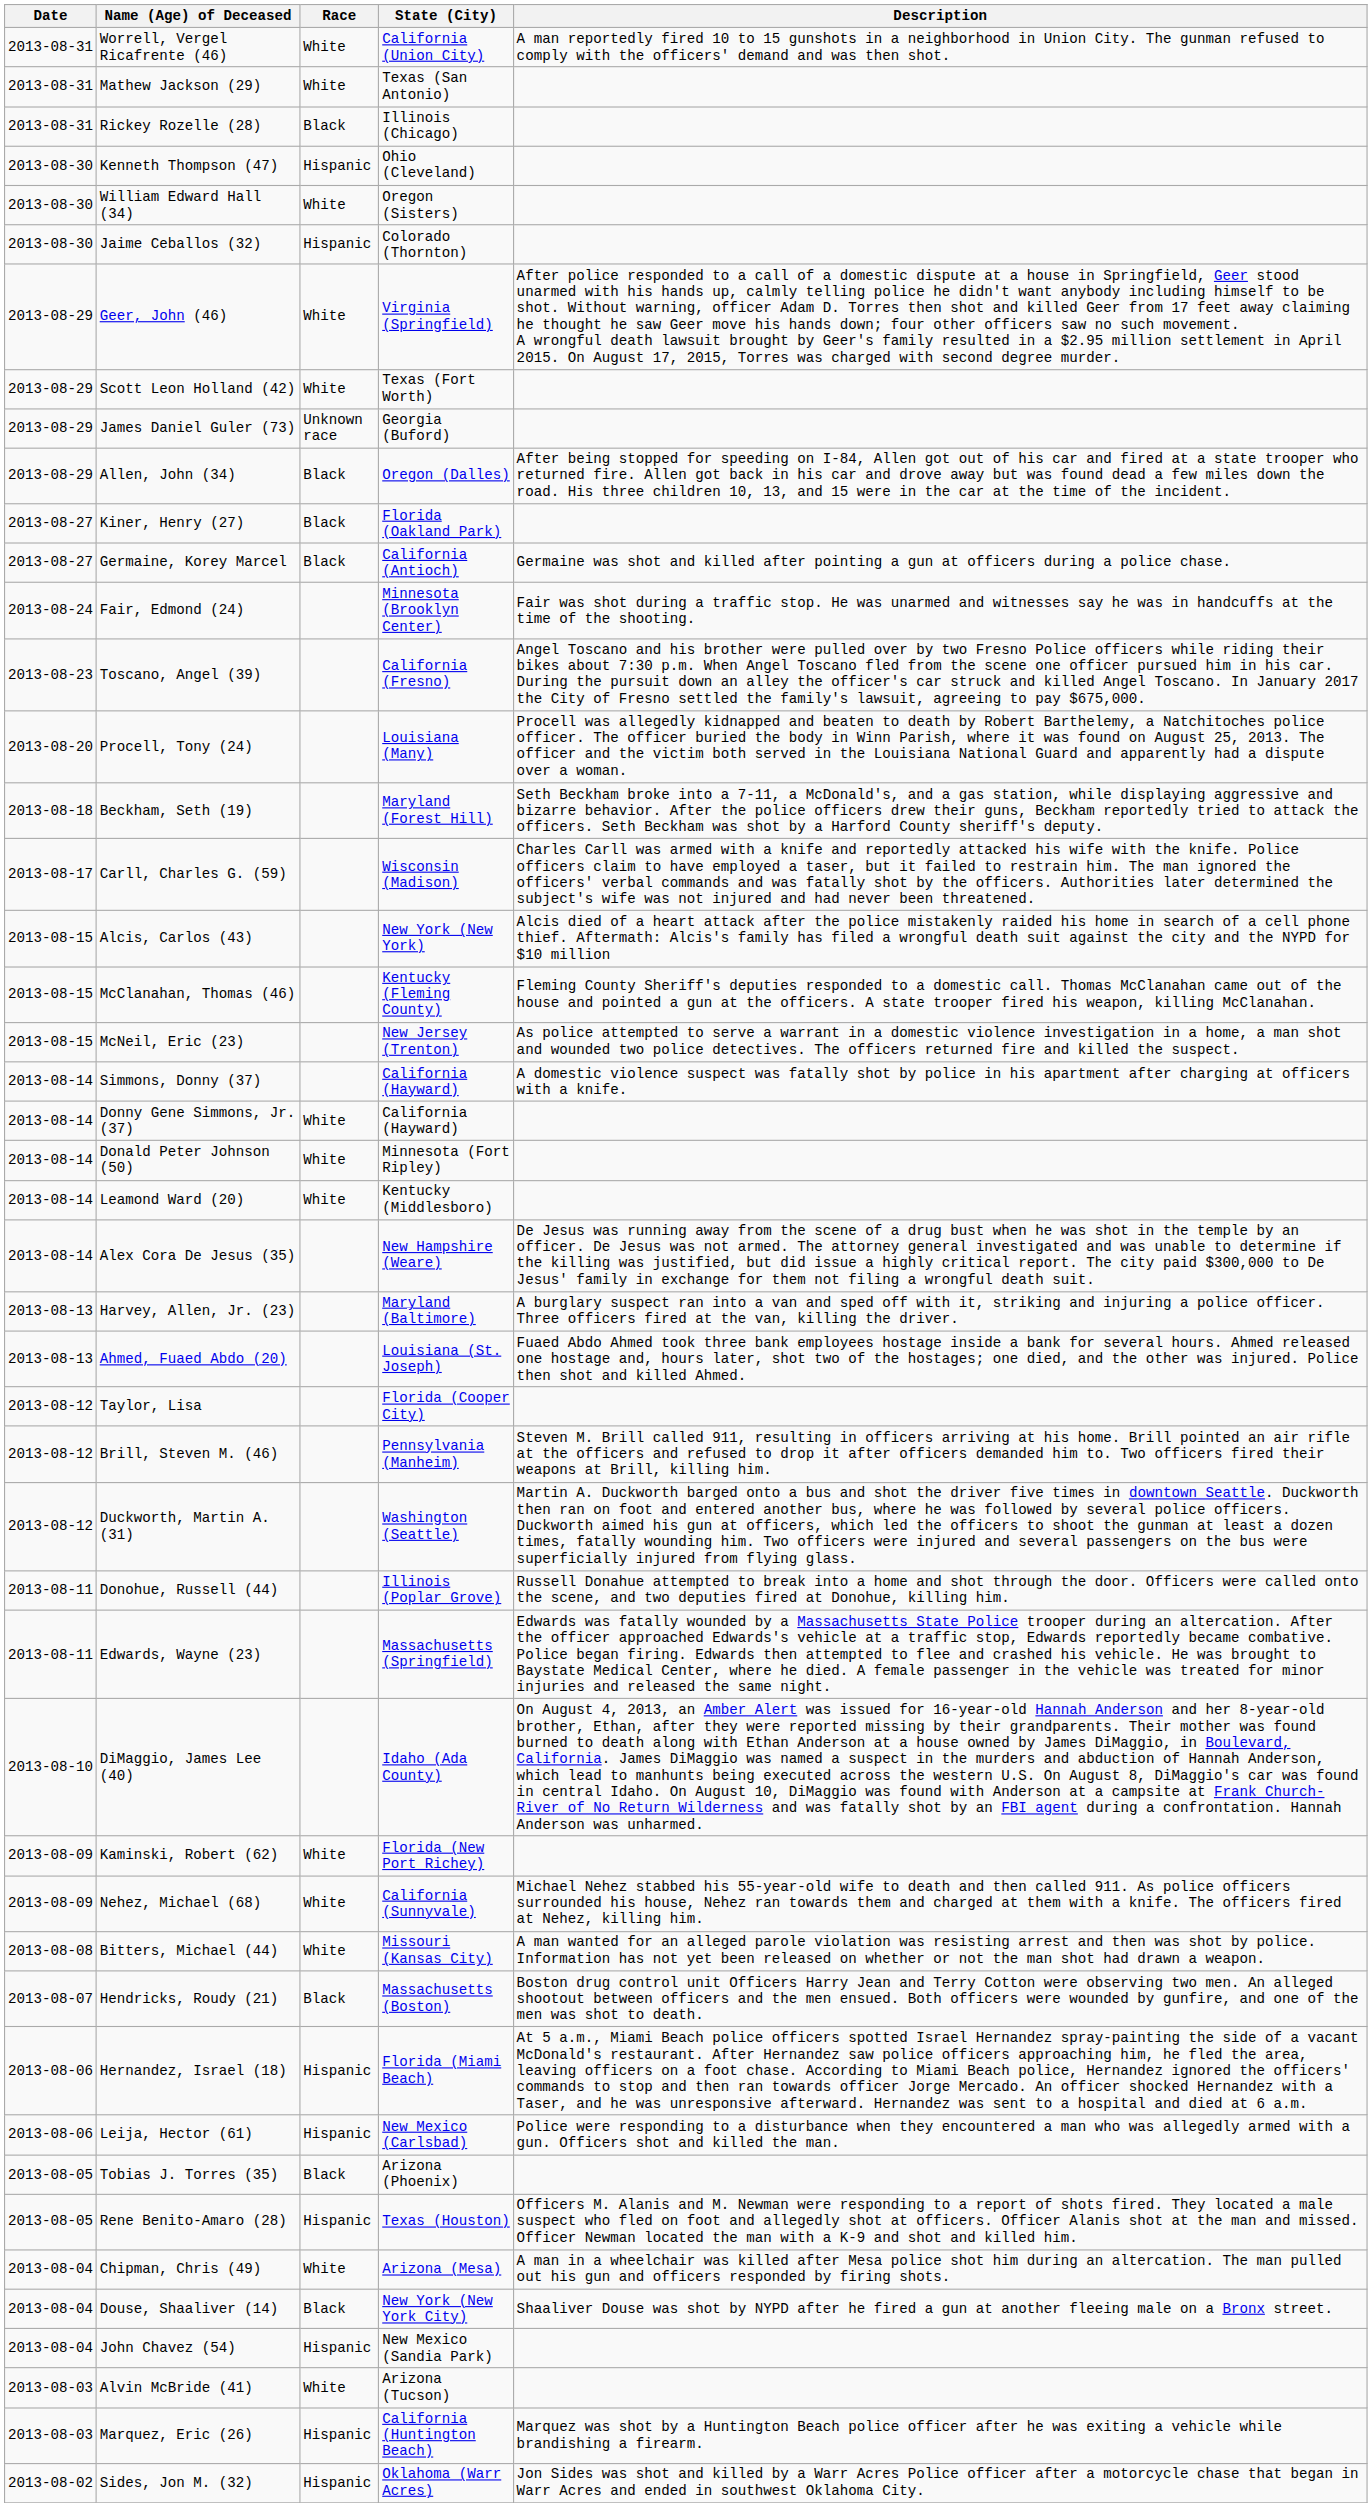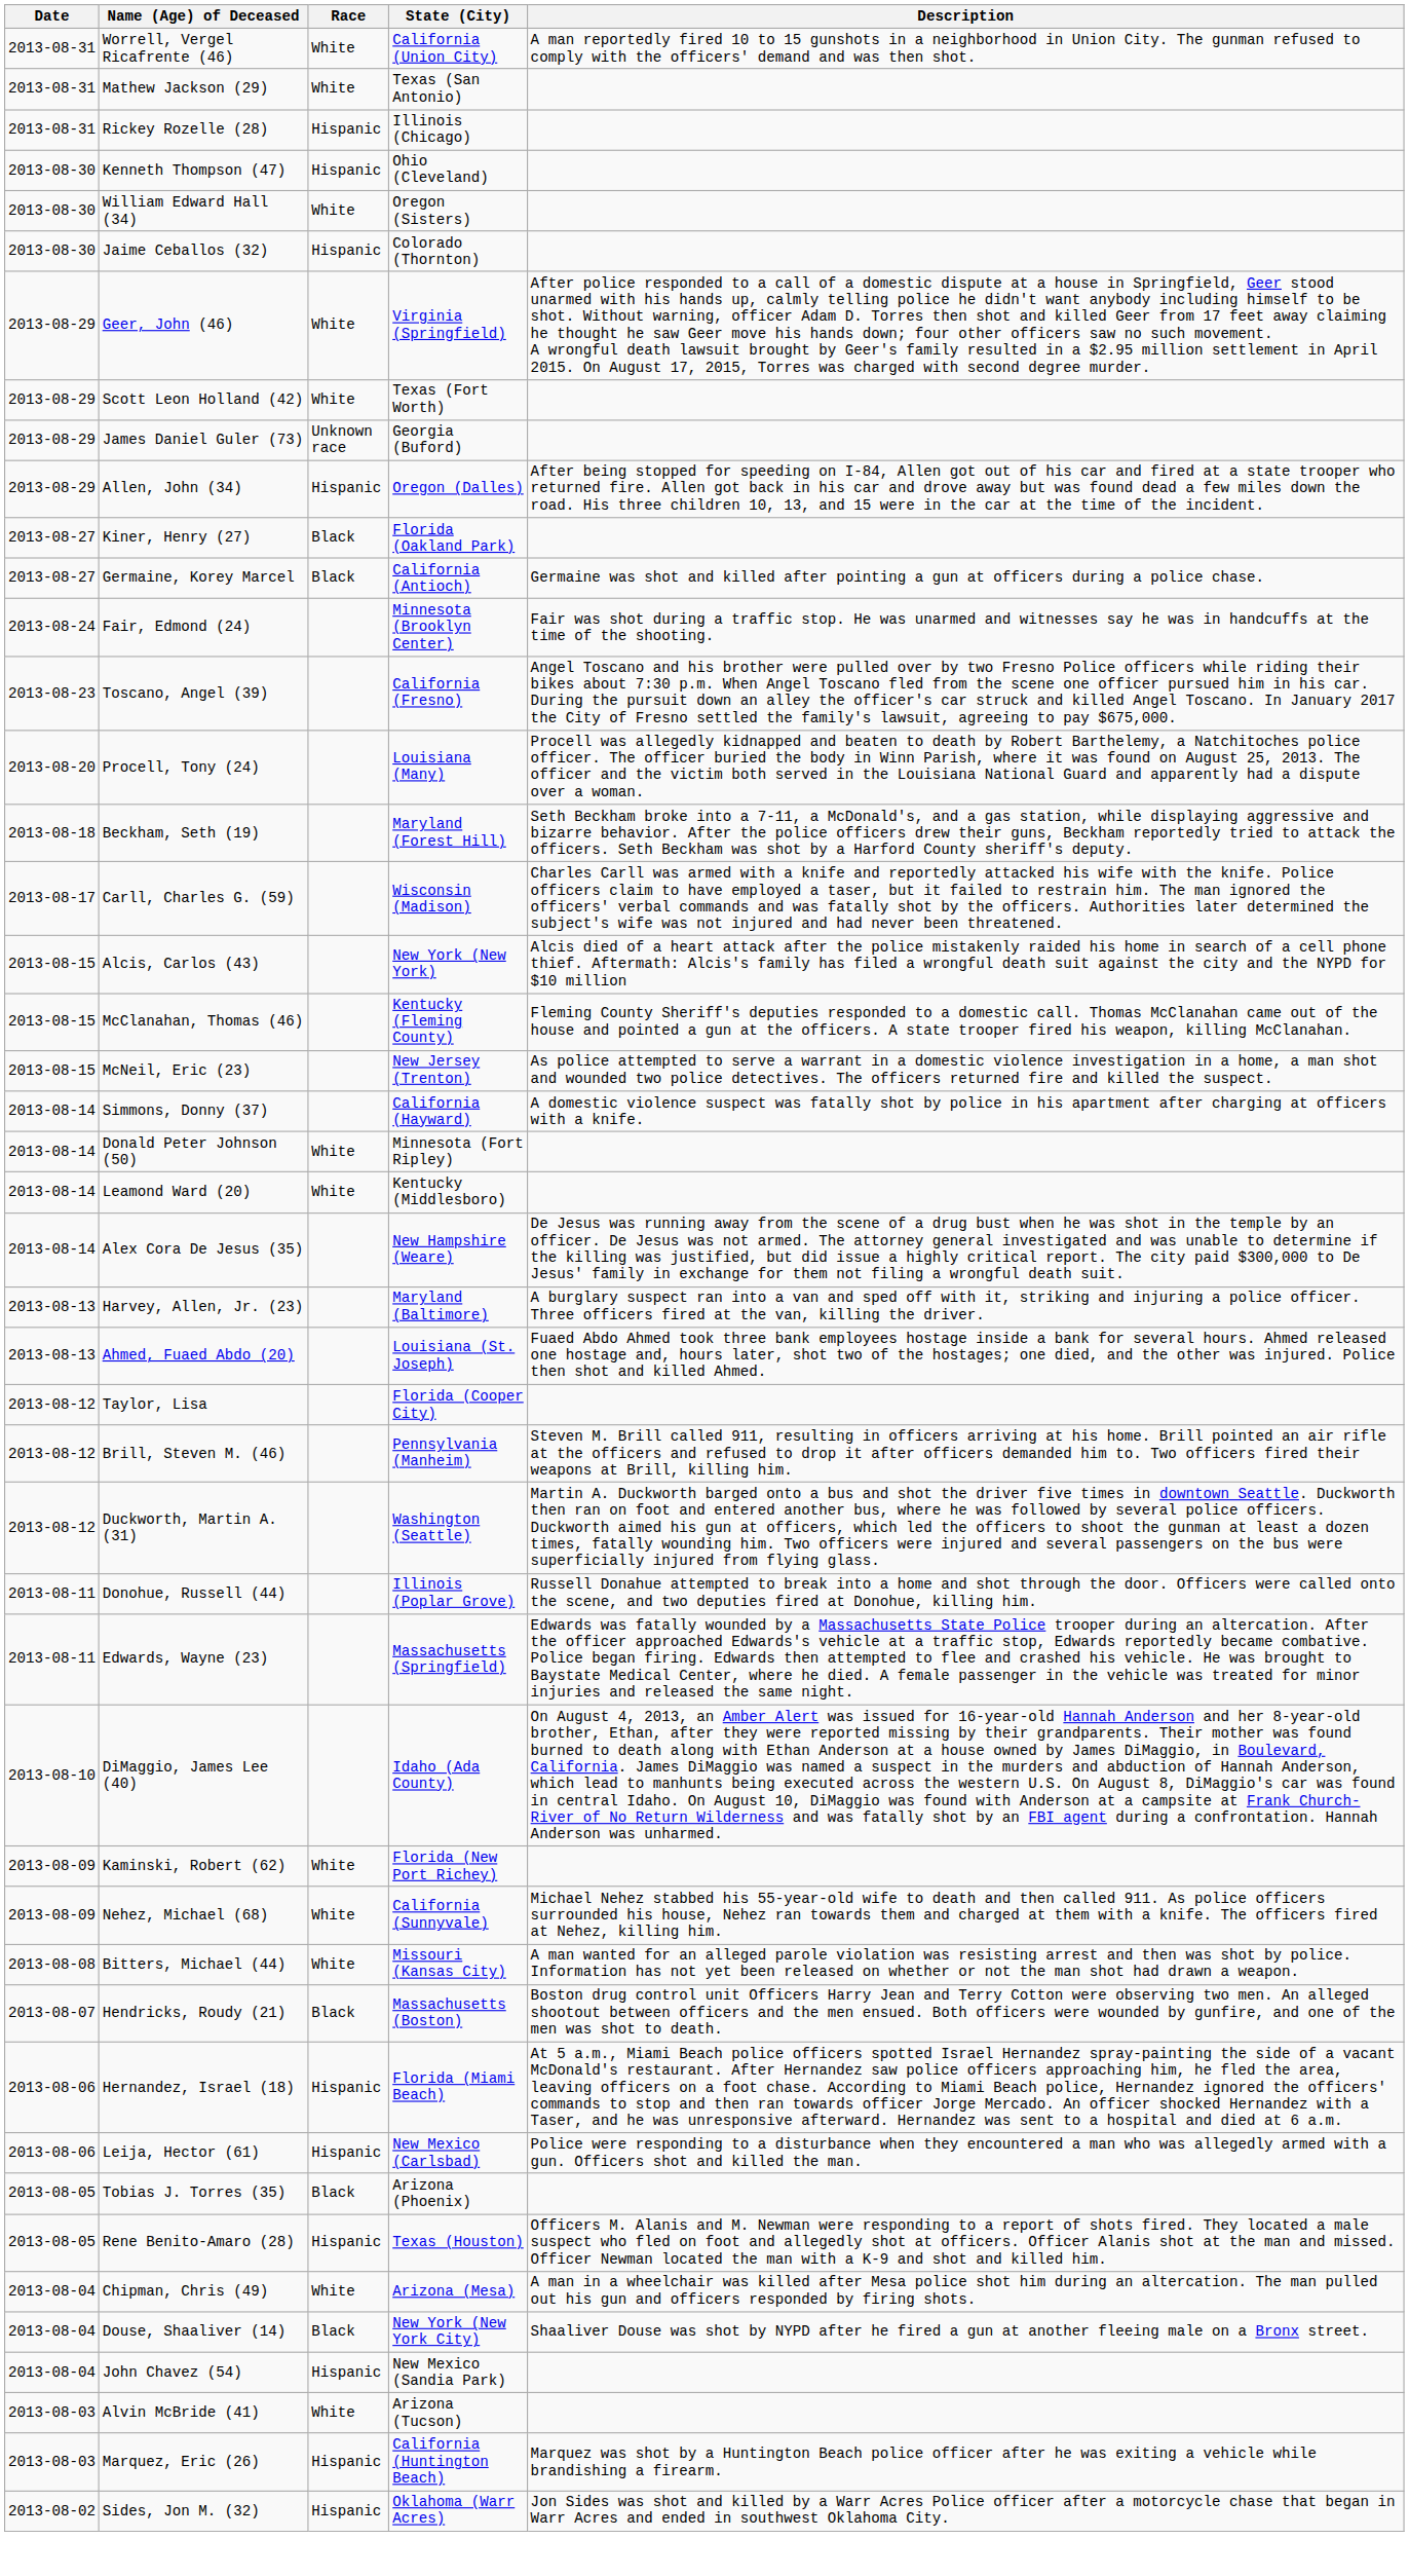Rickey Rozelle (28) | Race: Black -> Hispanic
Allen, John (34) | Race: Black -> Hispanic
- row: 2013-08-14 | Donny Gene Simmons, Jr. (37) | White | California (Hayward)
